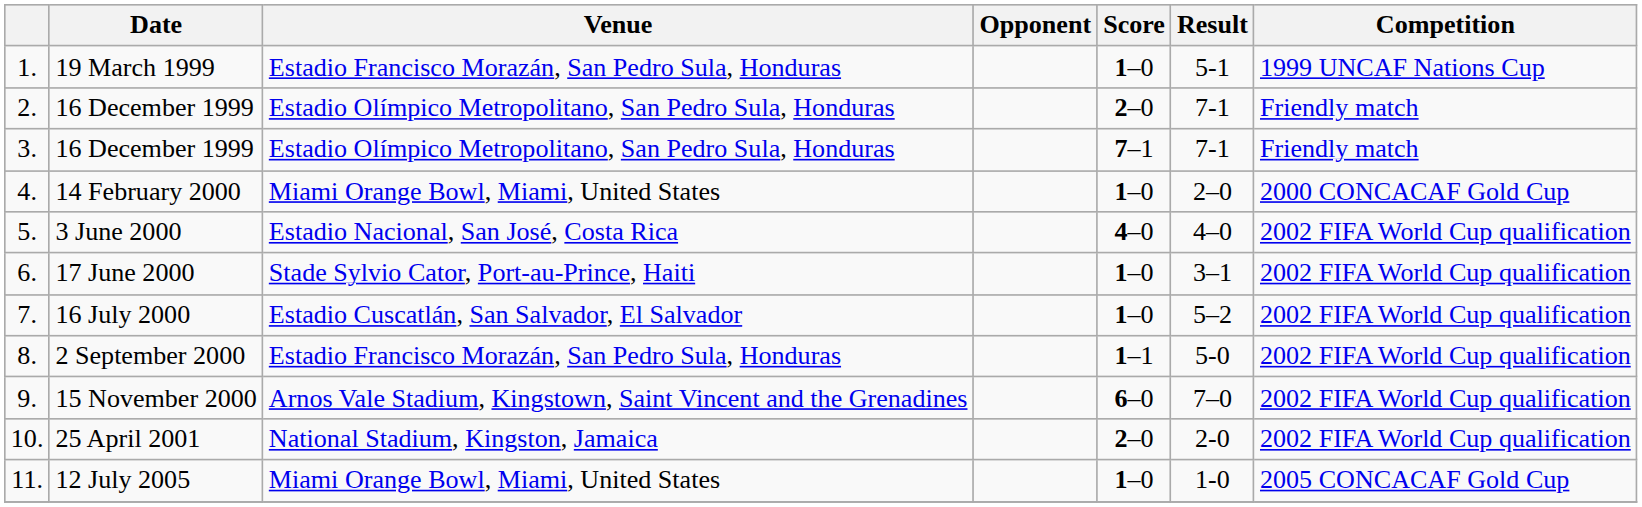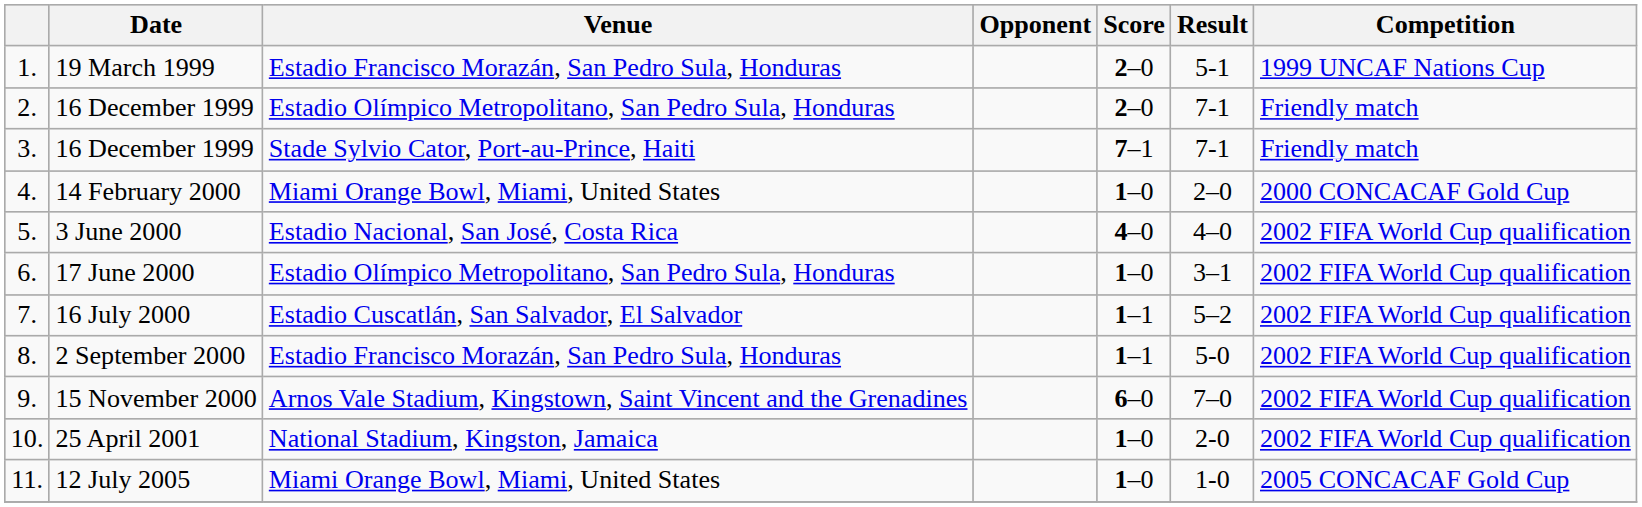19 March 1999 | Score: 1–0 -> 2–0
3. / 16 December 1999 | Venue: Estadio Olímpico Metropolitano, San Pedro Sula, Honduras -> Stade Sylvio Cator, Port-au-Prince, Haiti
17 June 2000 | Venue: Stade Sylvio Cator, Port-au-Prince, Haiti -> Estadio Olímpico Metropolitano, San Pedro Sula, Honduras
16 July 2000 | Score: 1–0 -> 1–1
25 April 2001 | Score: 2–0 -> 1–0
